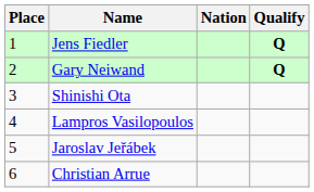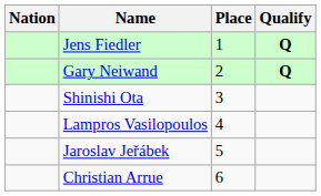columns swapped: Place <-> Nation
